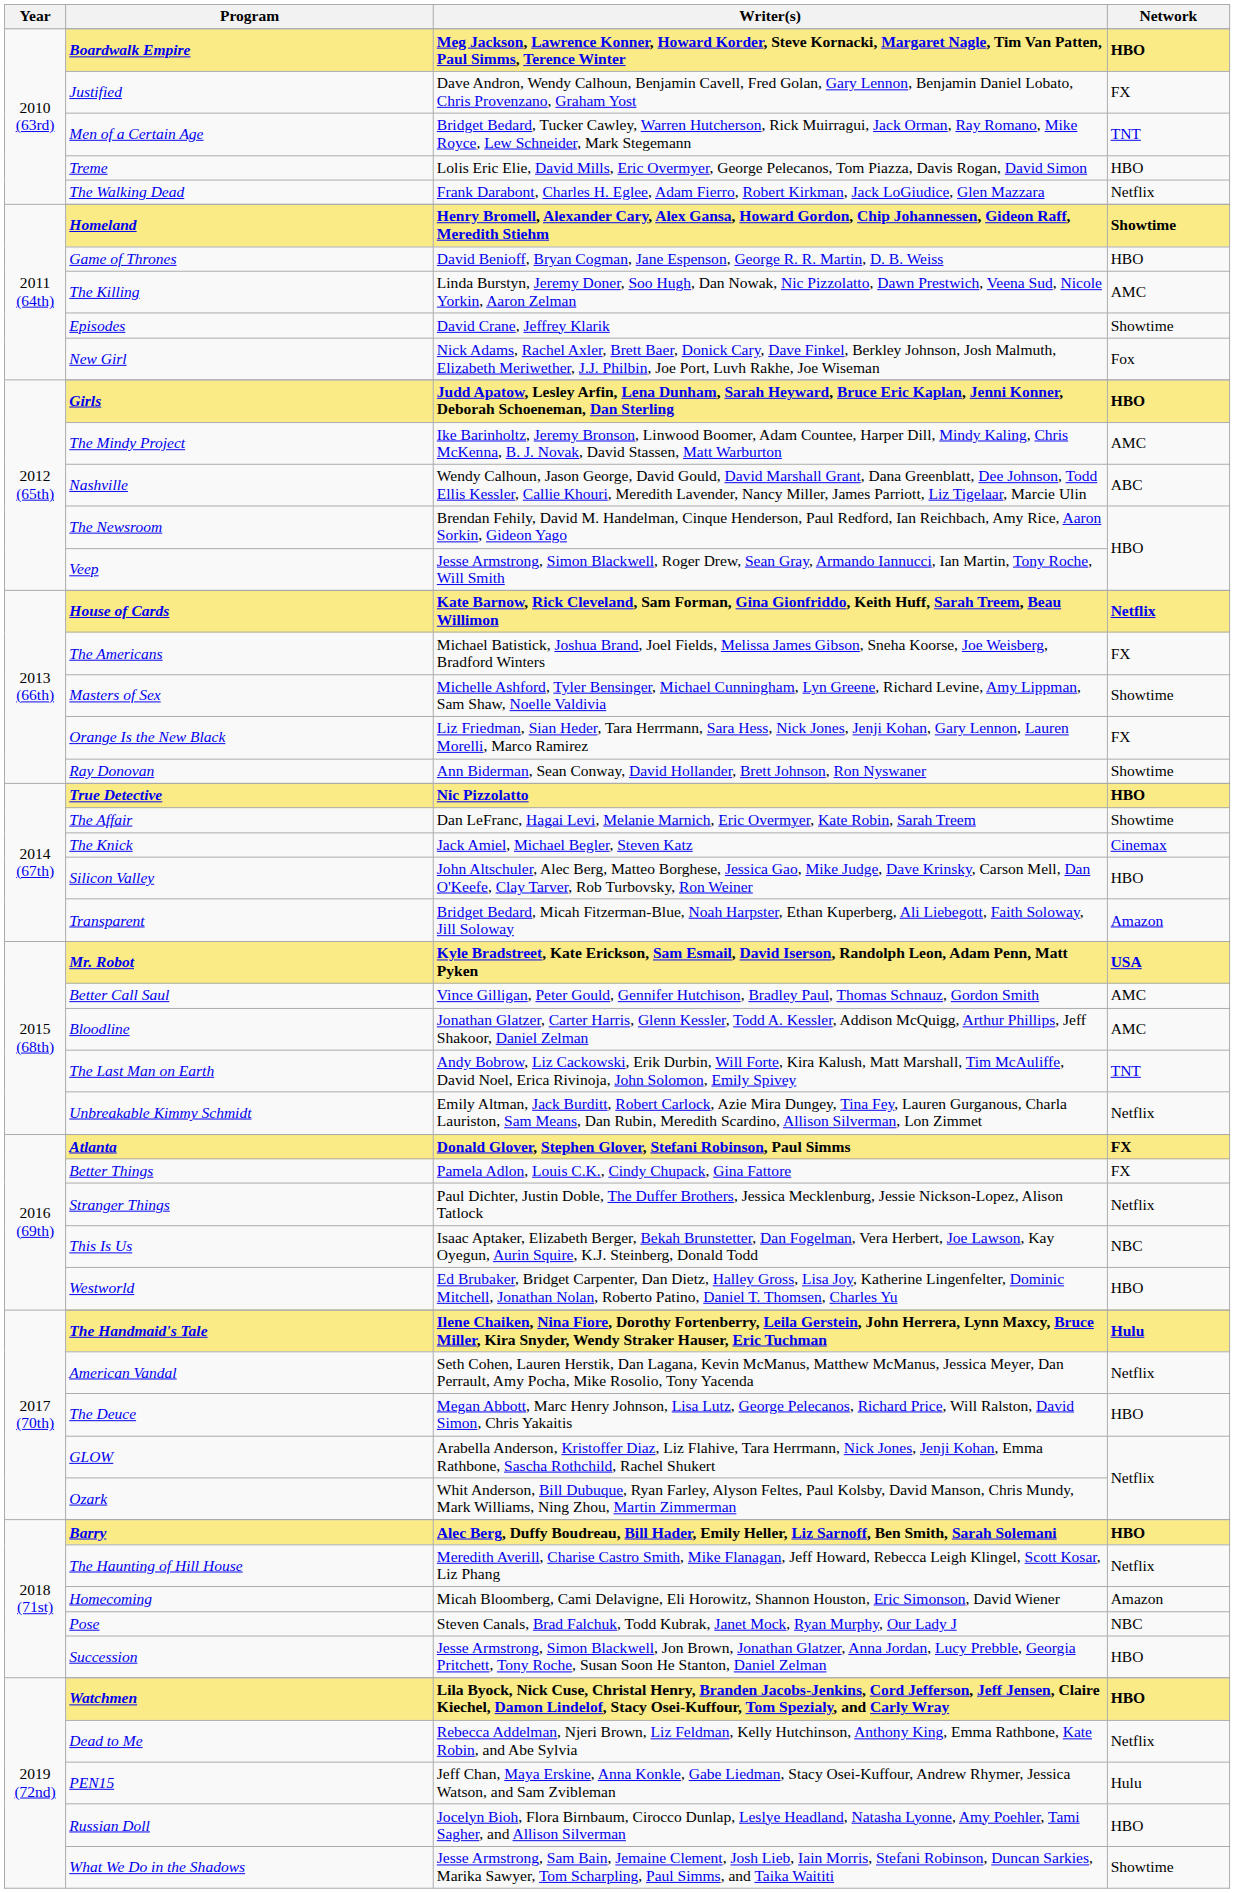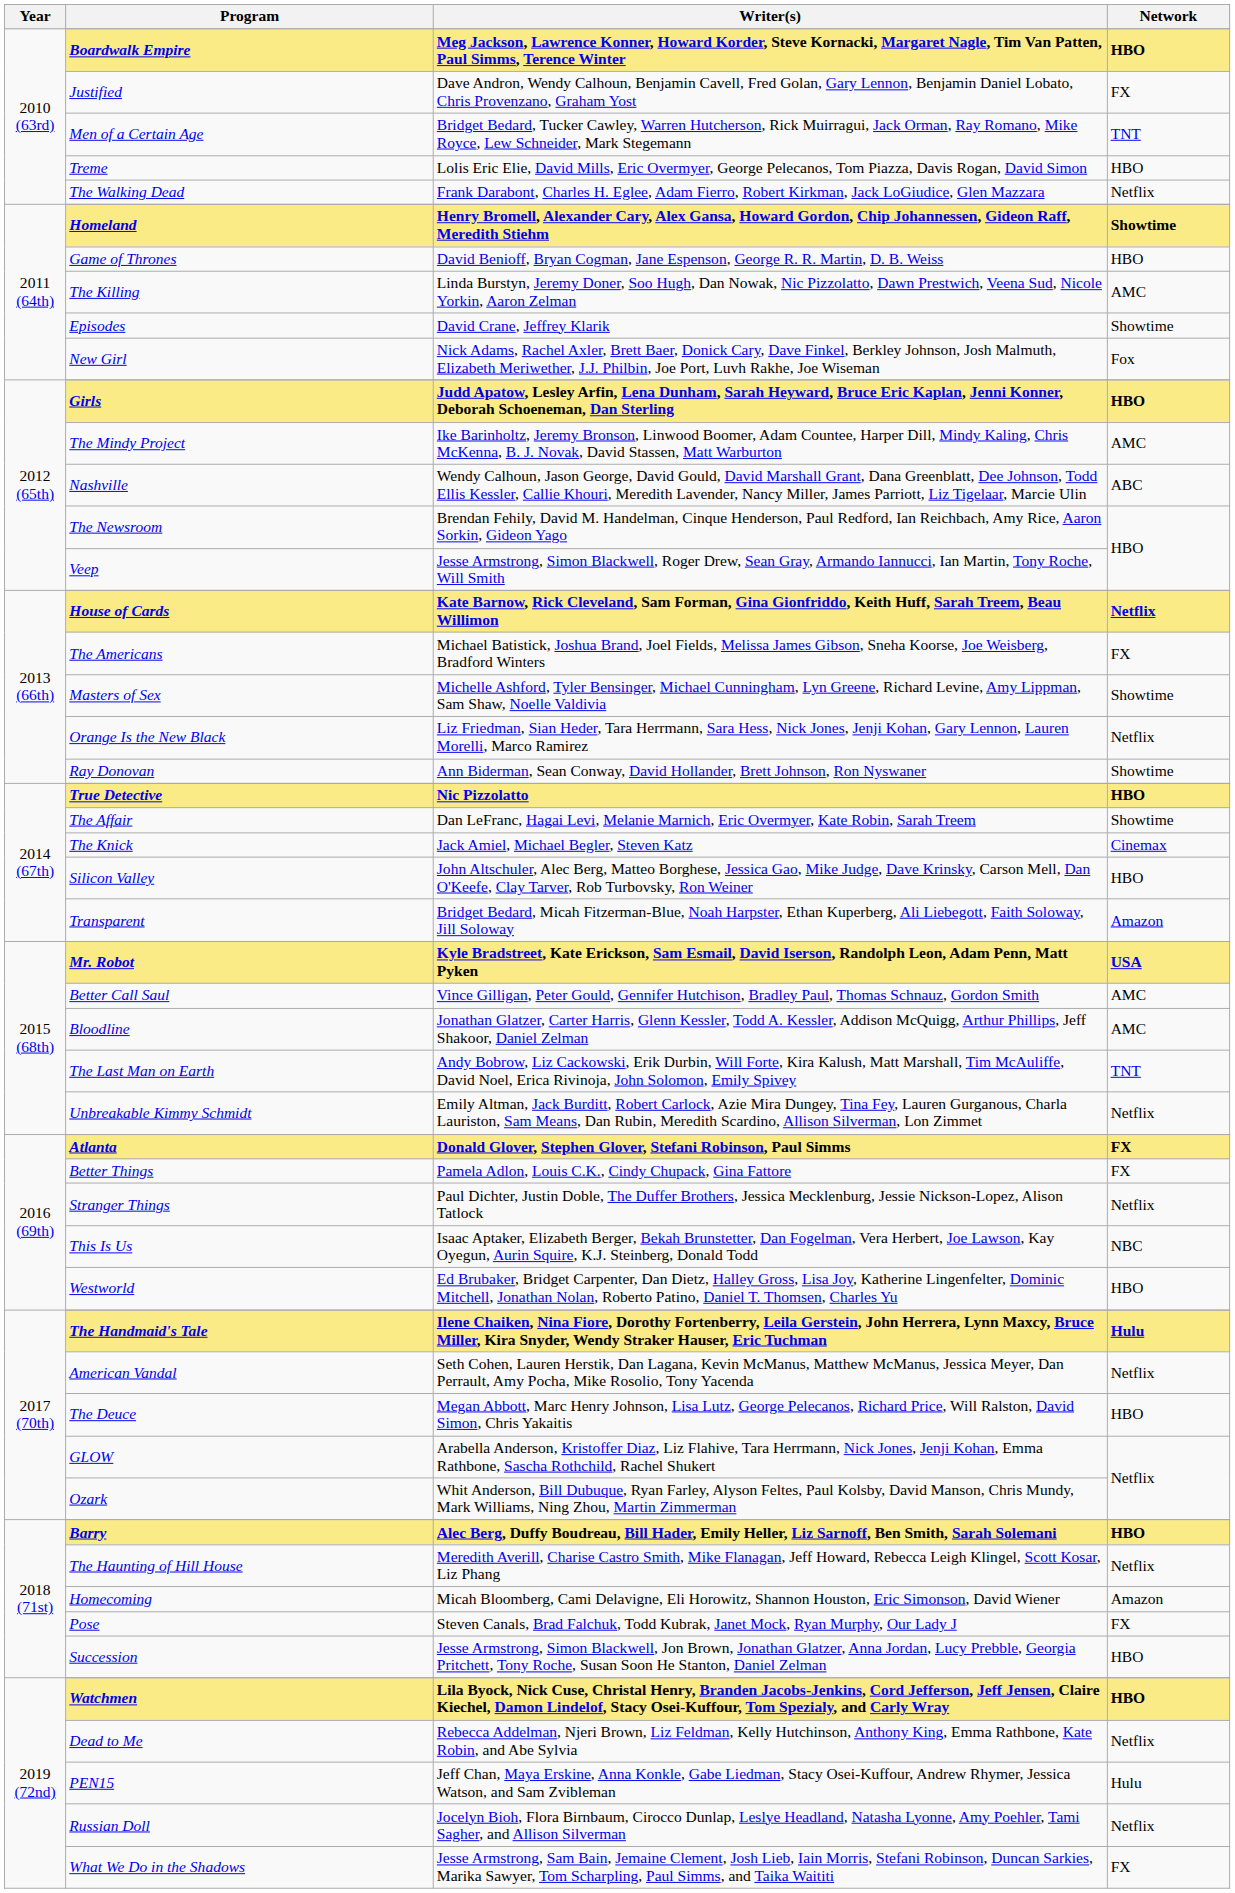Orange Is the New Black | Network: FX -> Netflix
Pose | Network: NBC -> FX
Russian Doll | Network: HBO -> Netflix
What We Do in the Shadows | Network: Showtime -> FX
